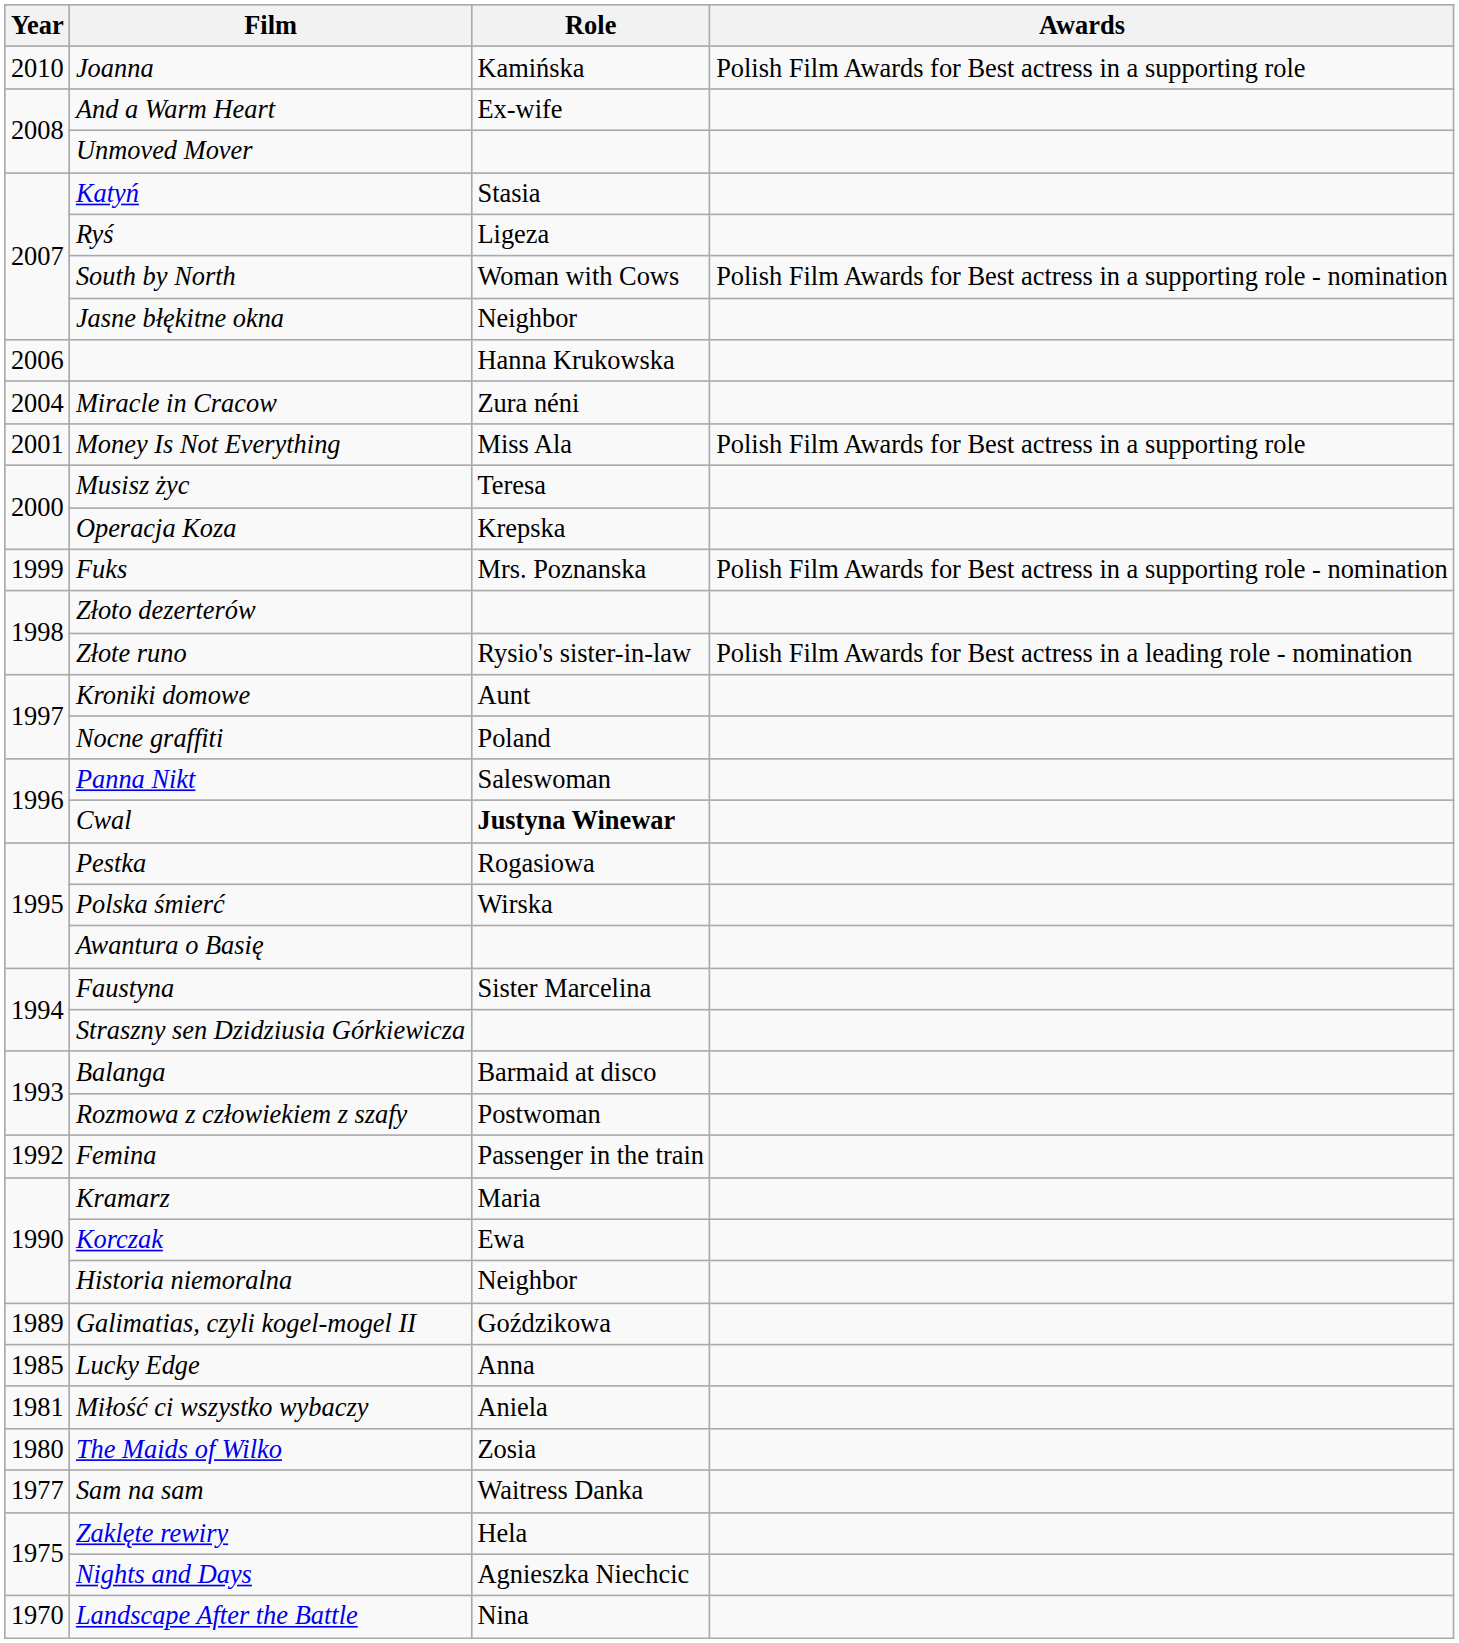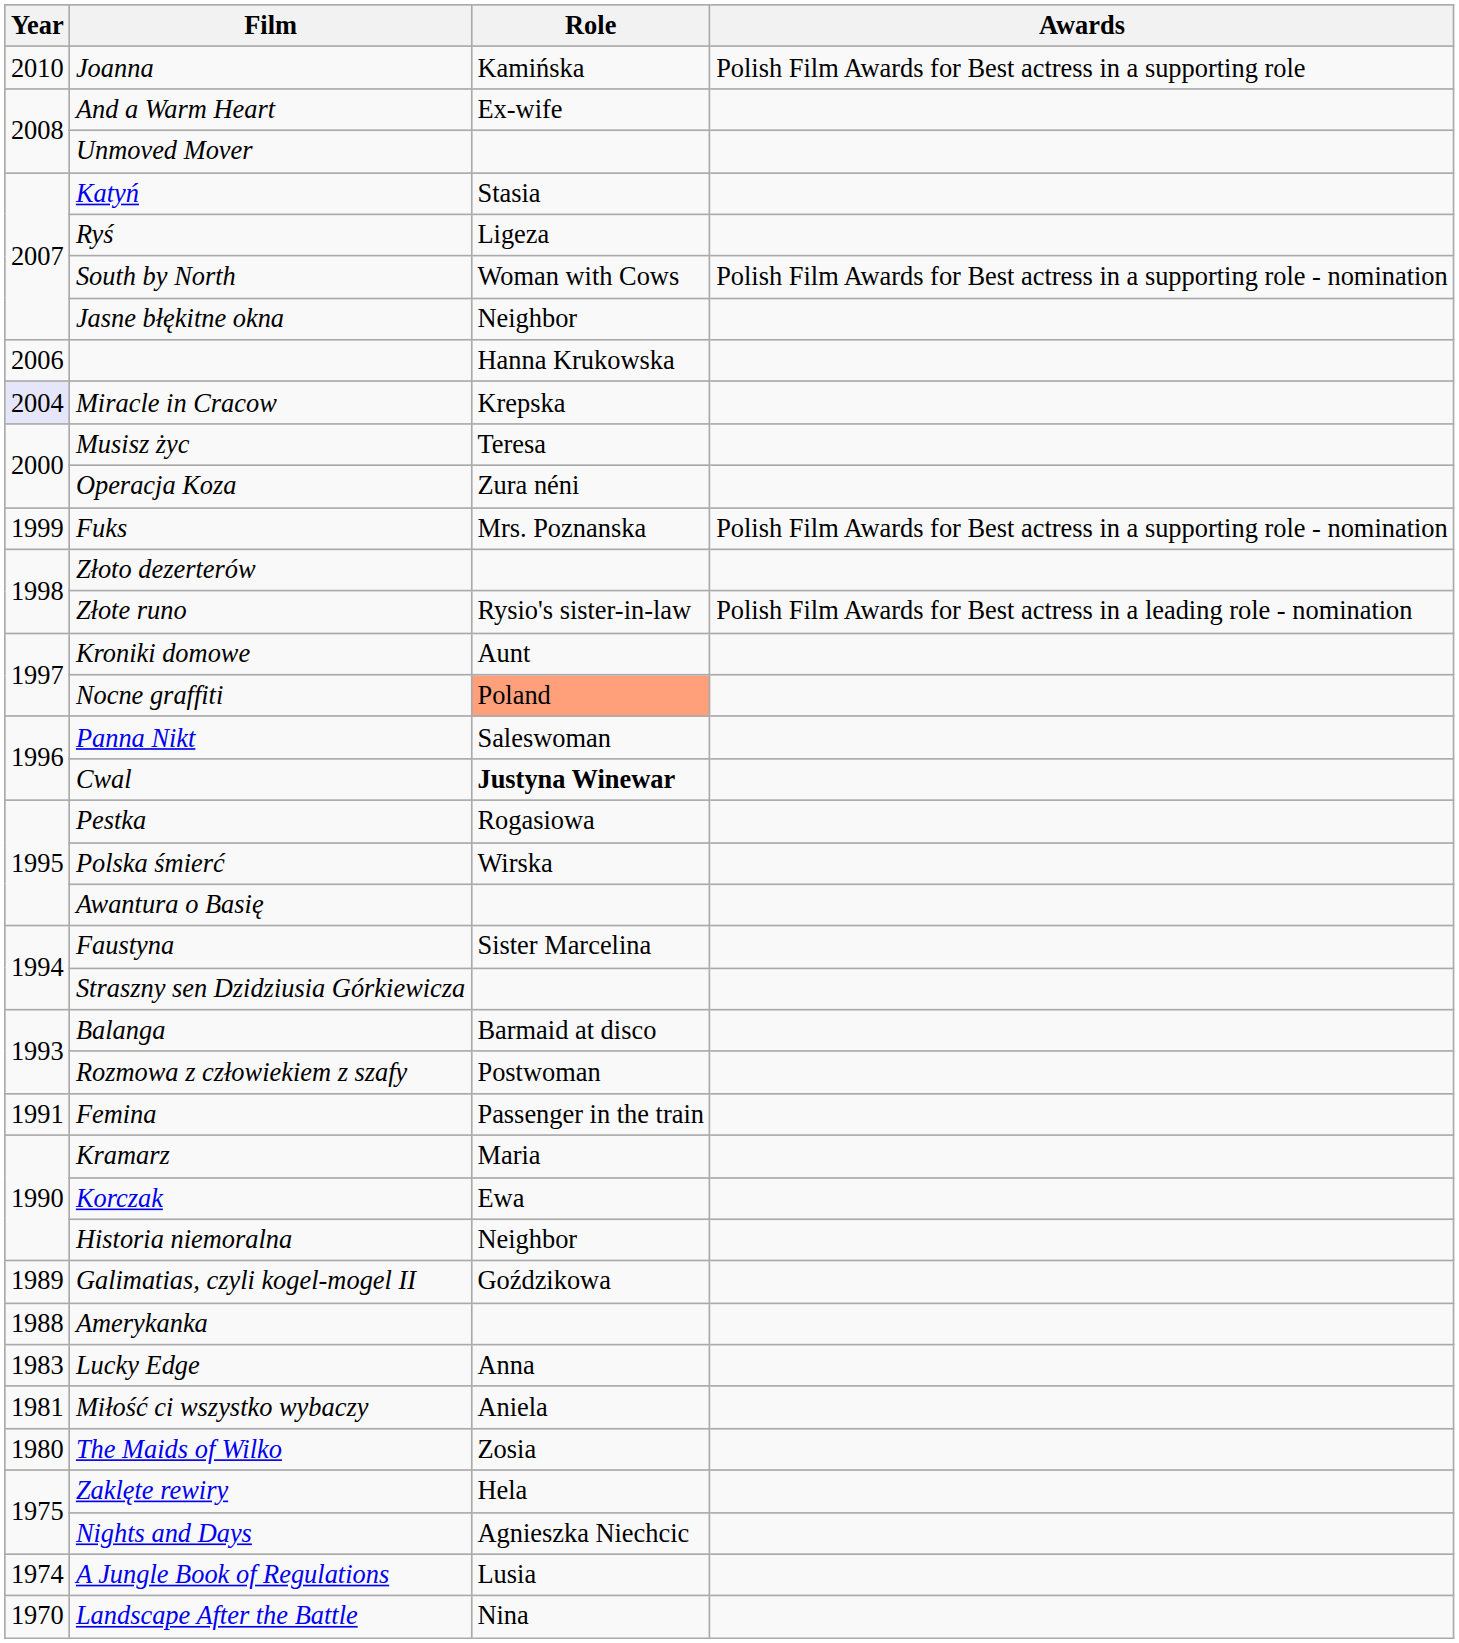Miracle in Cracow | Year: no background -> lavender background
Miracle in Cracow | Role: Zura néni -> Krepska
- row: 2001 | Money Is Not Everything | Miss Ala | Polish Film Awards for Best actress in a supporting role
Operacja Koza | Role: Krepska -> Zura néni
Nocne graffiti | Role: no background -> lightsalmon background
Femina | Year: 1992 -> 1991
+ row: 1988 | Amerykanka
Lucky Edge | Year: 1985 -> 1983
- row: 1977 | Sam na sam | Waitress Danka
+ row: 1974 | A Jungle Book of Regulations | Lusia
